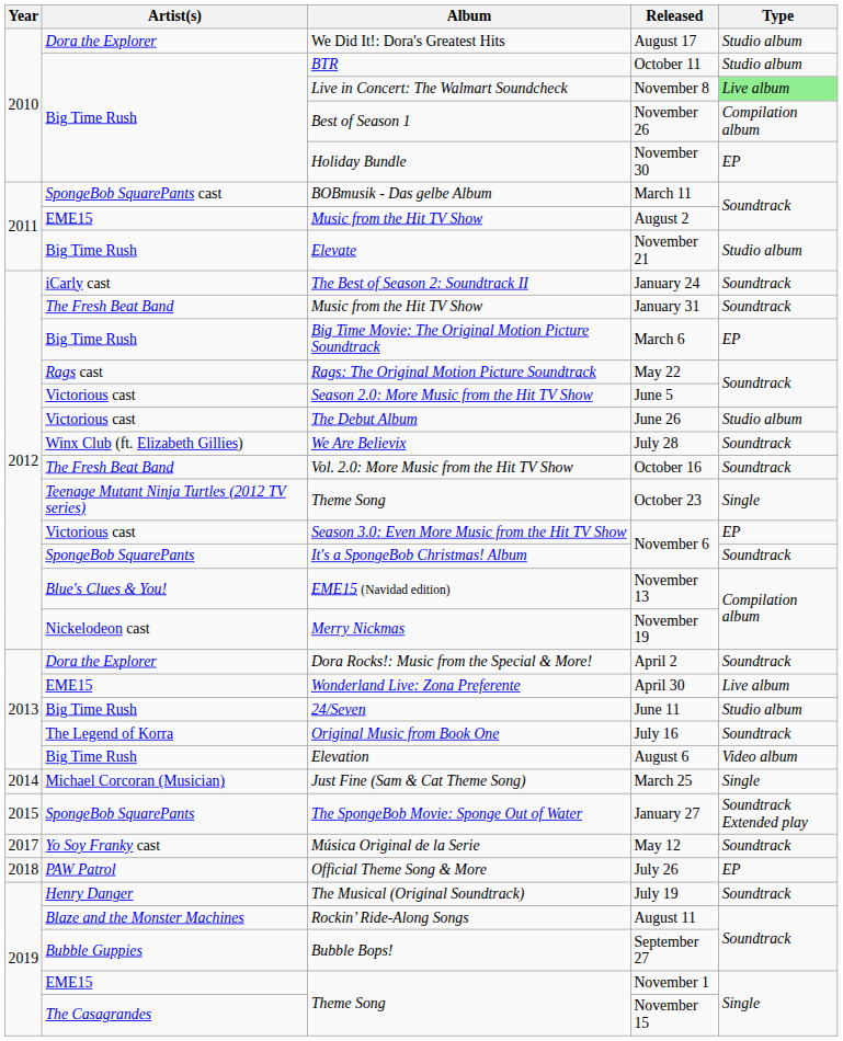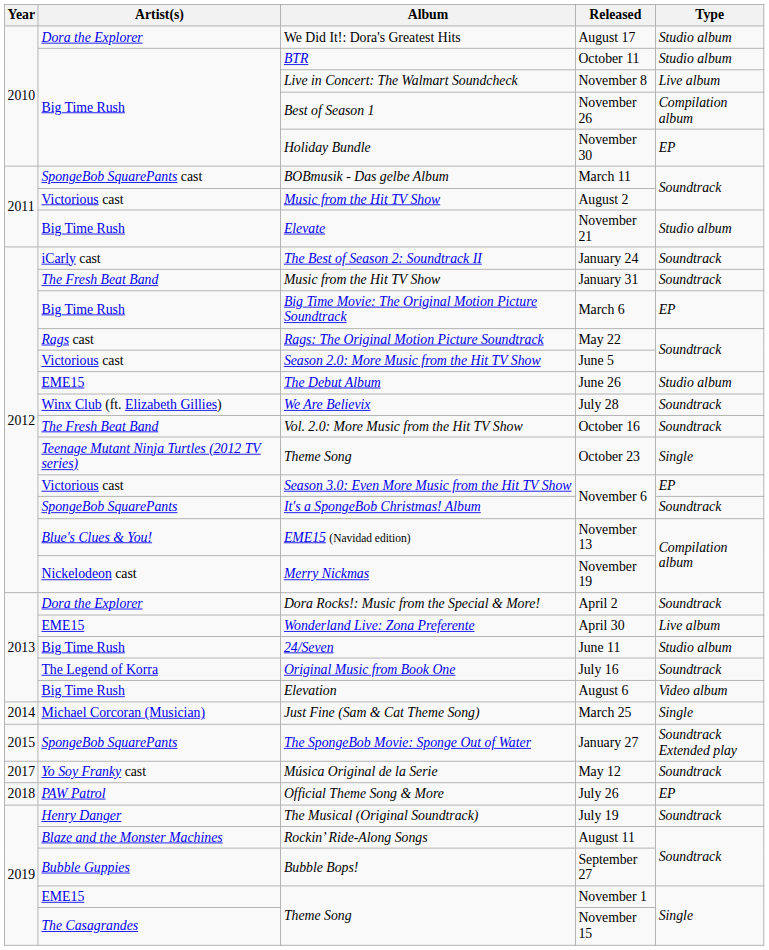November 8 | Type: lightgreen background -> no background
August 2 | Artist(s): EME15 -> Victorious cast
June 26 | Artist(s): Victorious cast -> EME15
